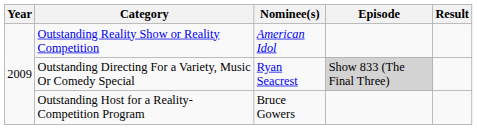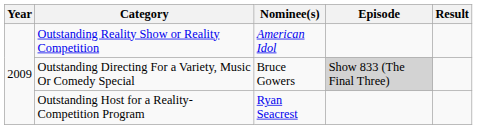Outstanding Directing For a Variety, Music Or Comedy Special | Nominee(s): Ryan Seacrest -> Bruce Gowers
Outstanding Host for a Reality-Competition Program | Nominee(s): Bruce Gowers -> Ryan Seacrest
